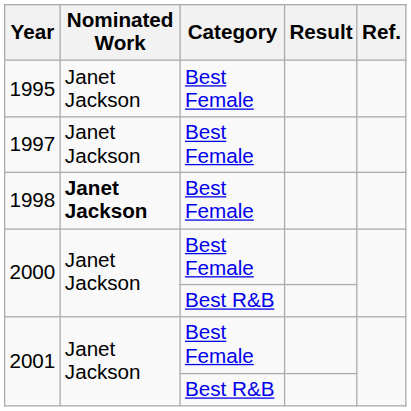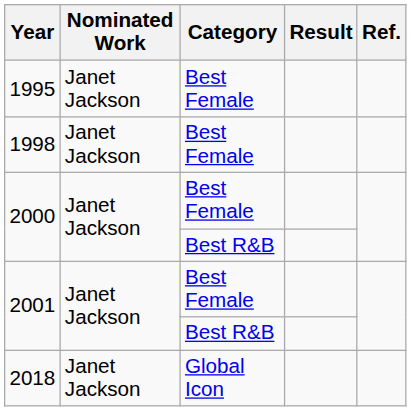- row: 1997 | Janet Jackson | Best Female
1998 | Nominated Work: bold -> normal
+ row: 2018 | Janet Jackson | Global Icon
